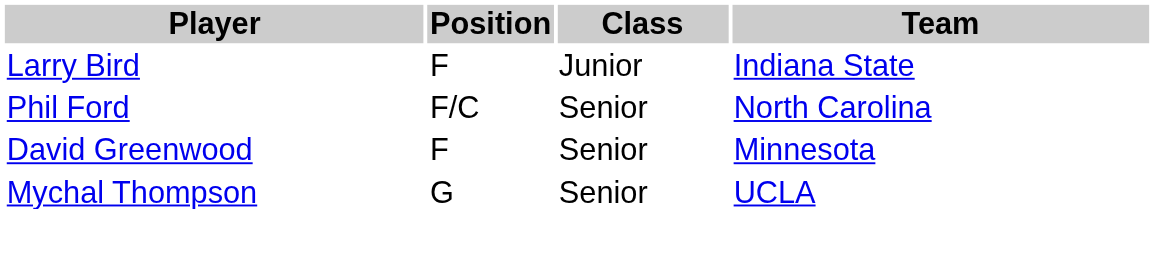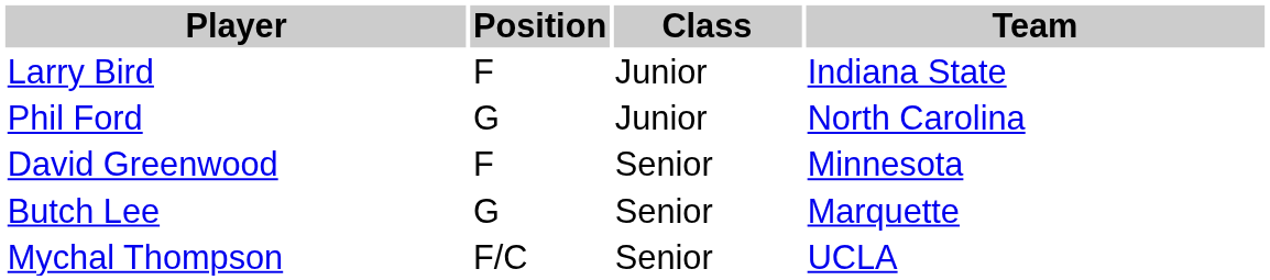Phil Ford | Position: F/C -> G
Phil Ford | Class: Senior -> Junior
+ row: Butch Lee | G | Senior | Marquette
Mychal Thompson | Position: G -> F/C
